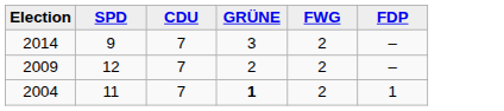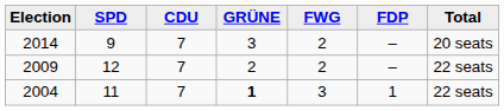+ column: Total | 20 seats | 22 seats | 22 seats
2004 | FWG: 2 -> 3
